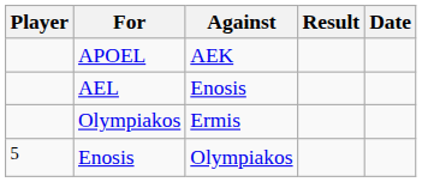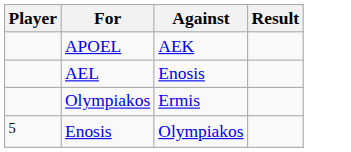- column: Date
